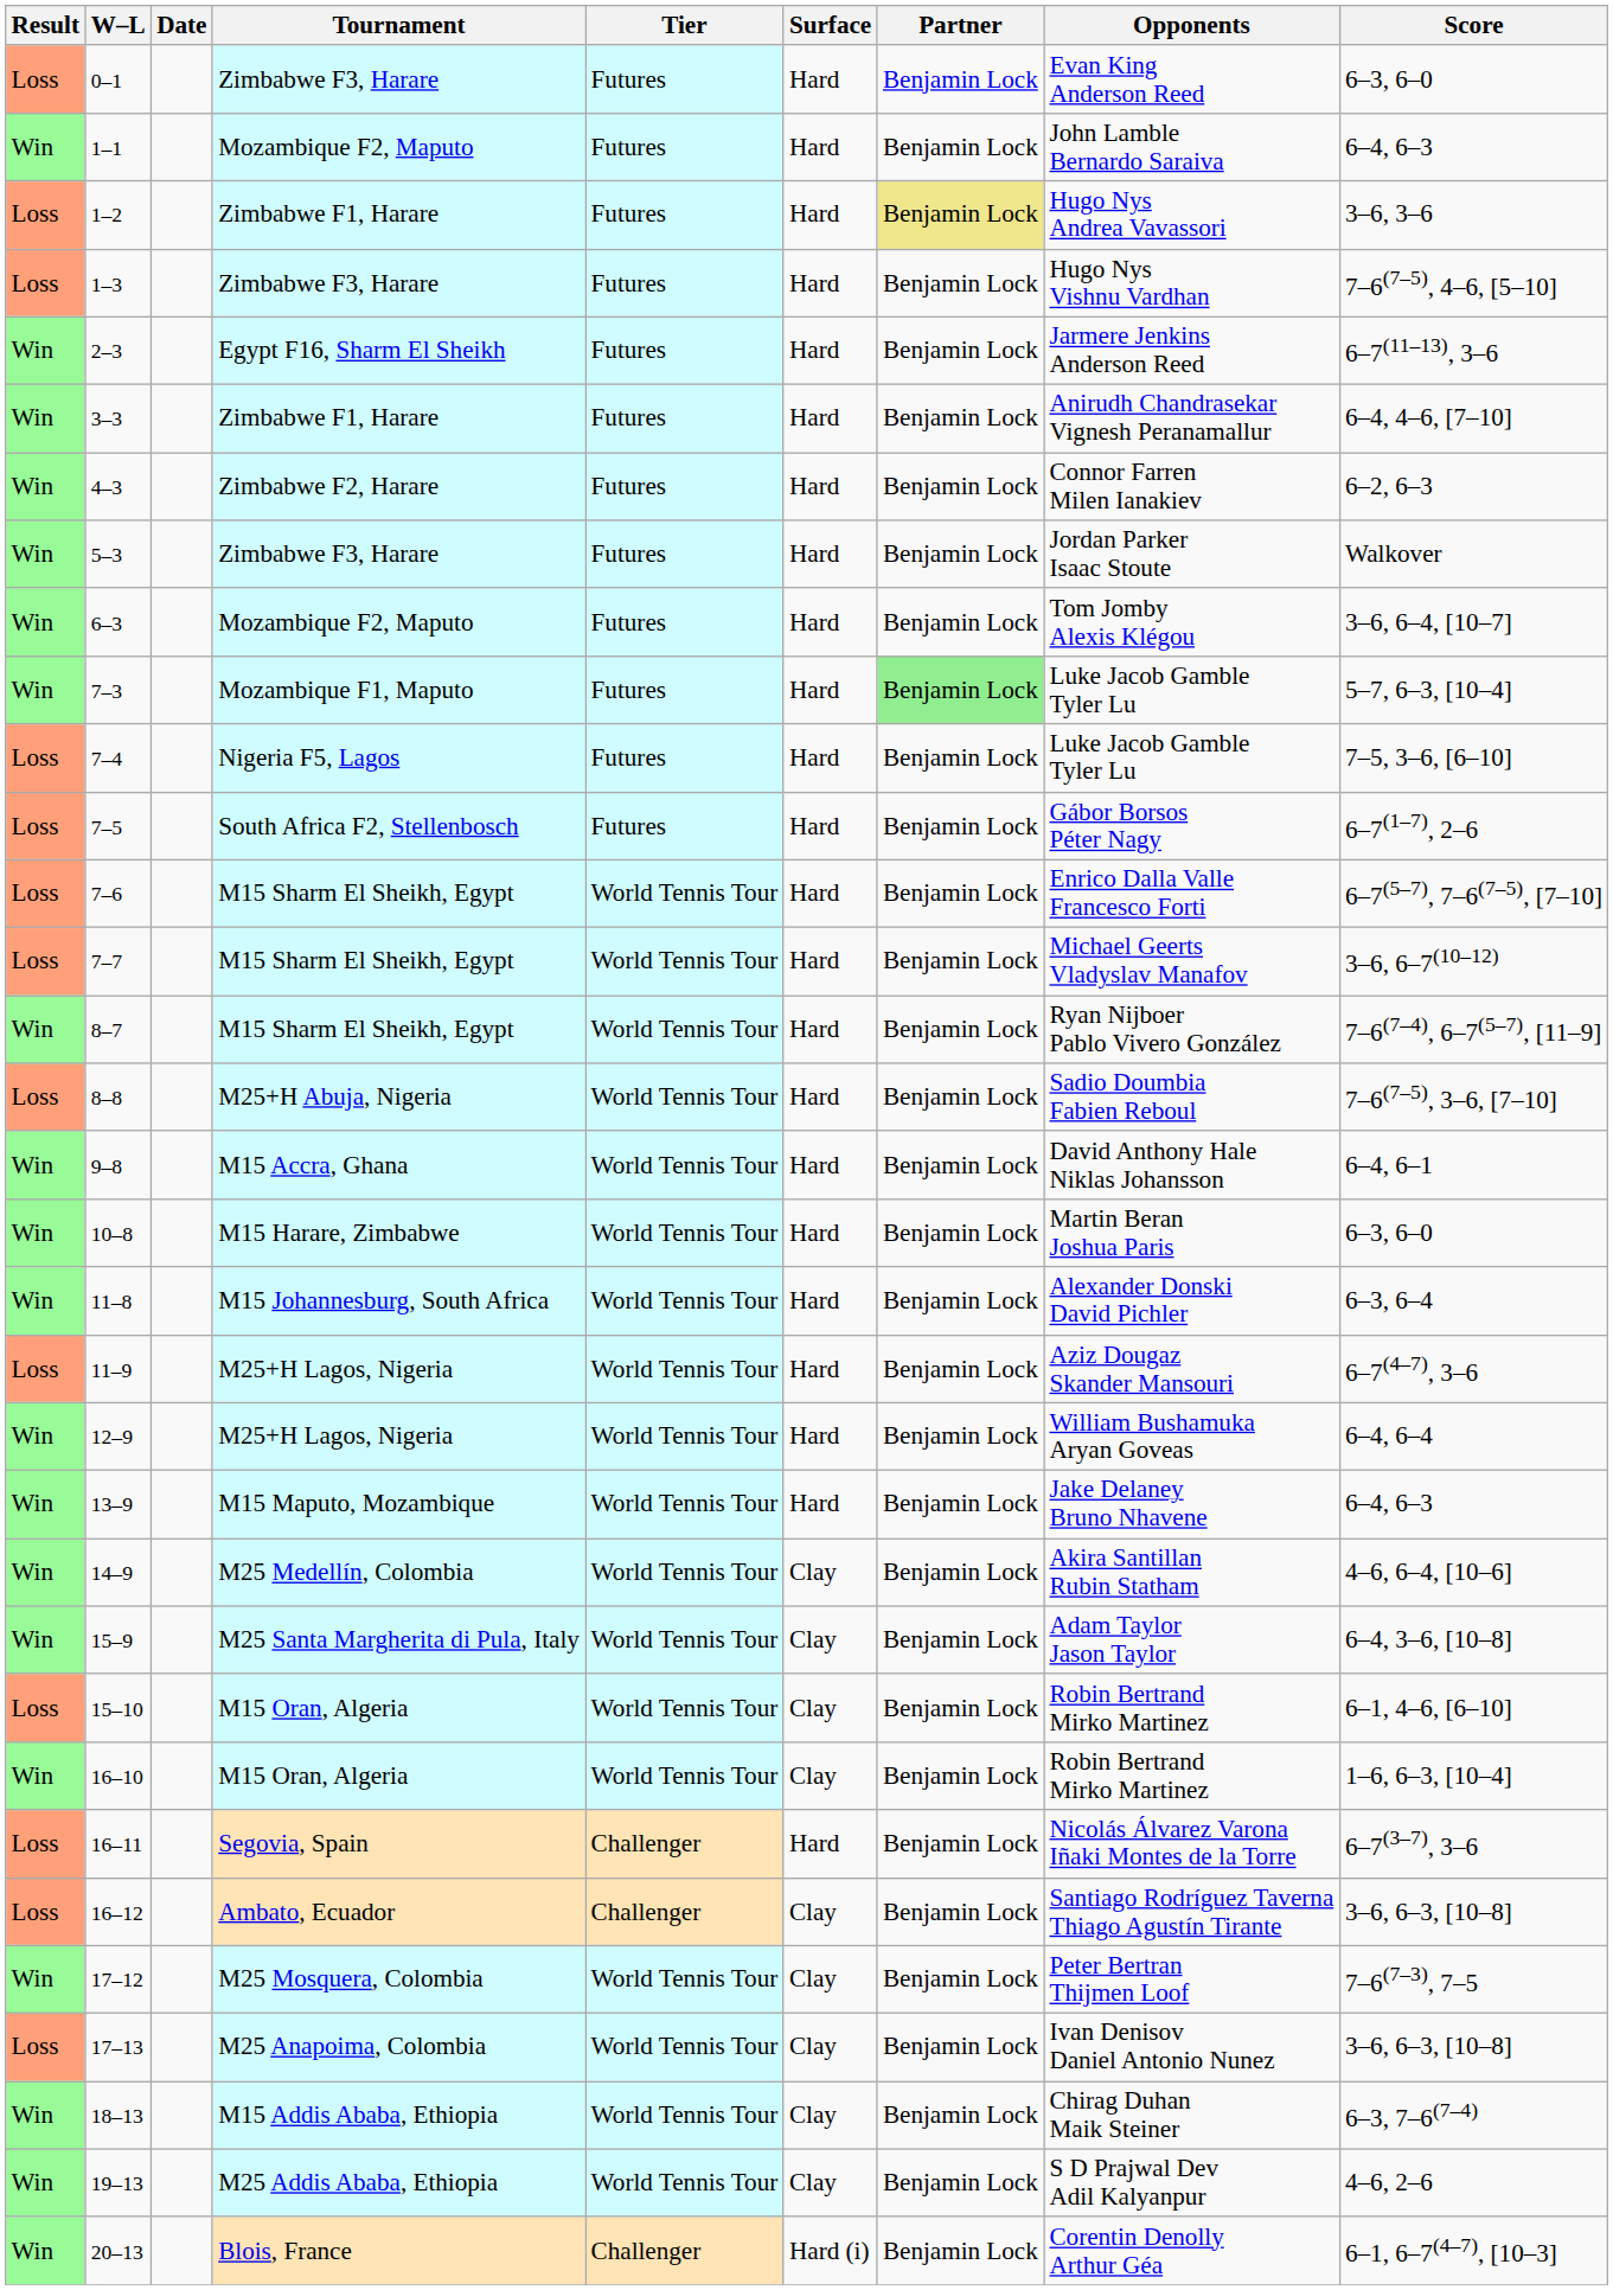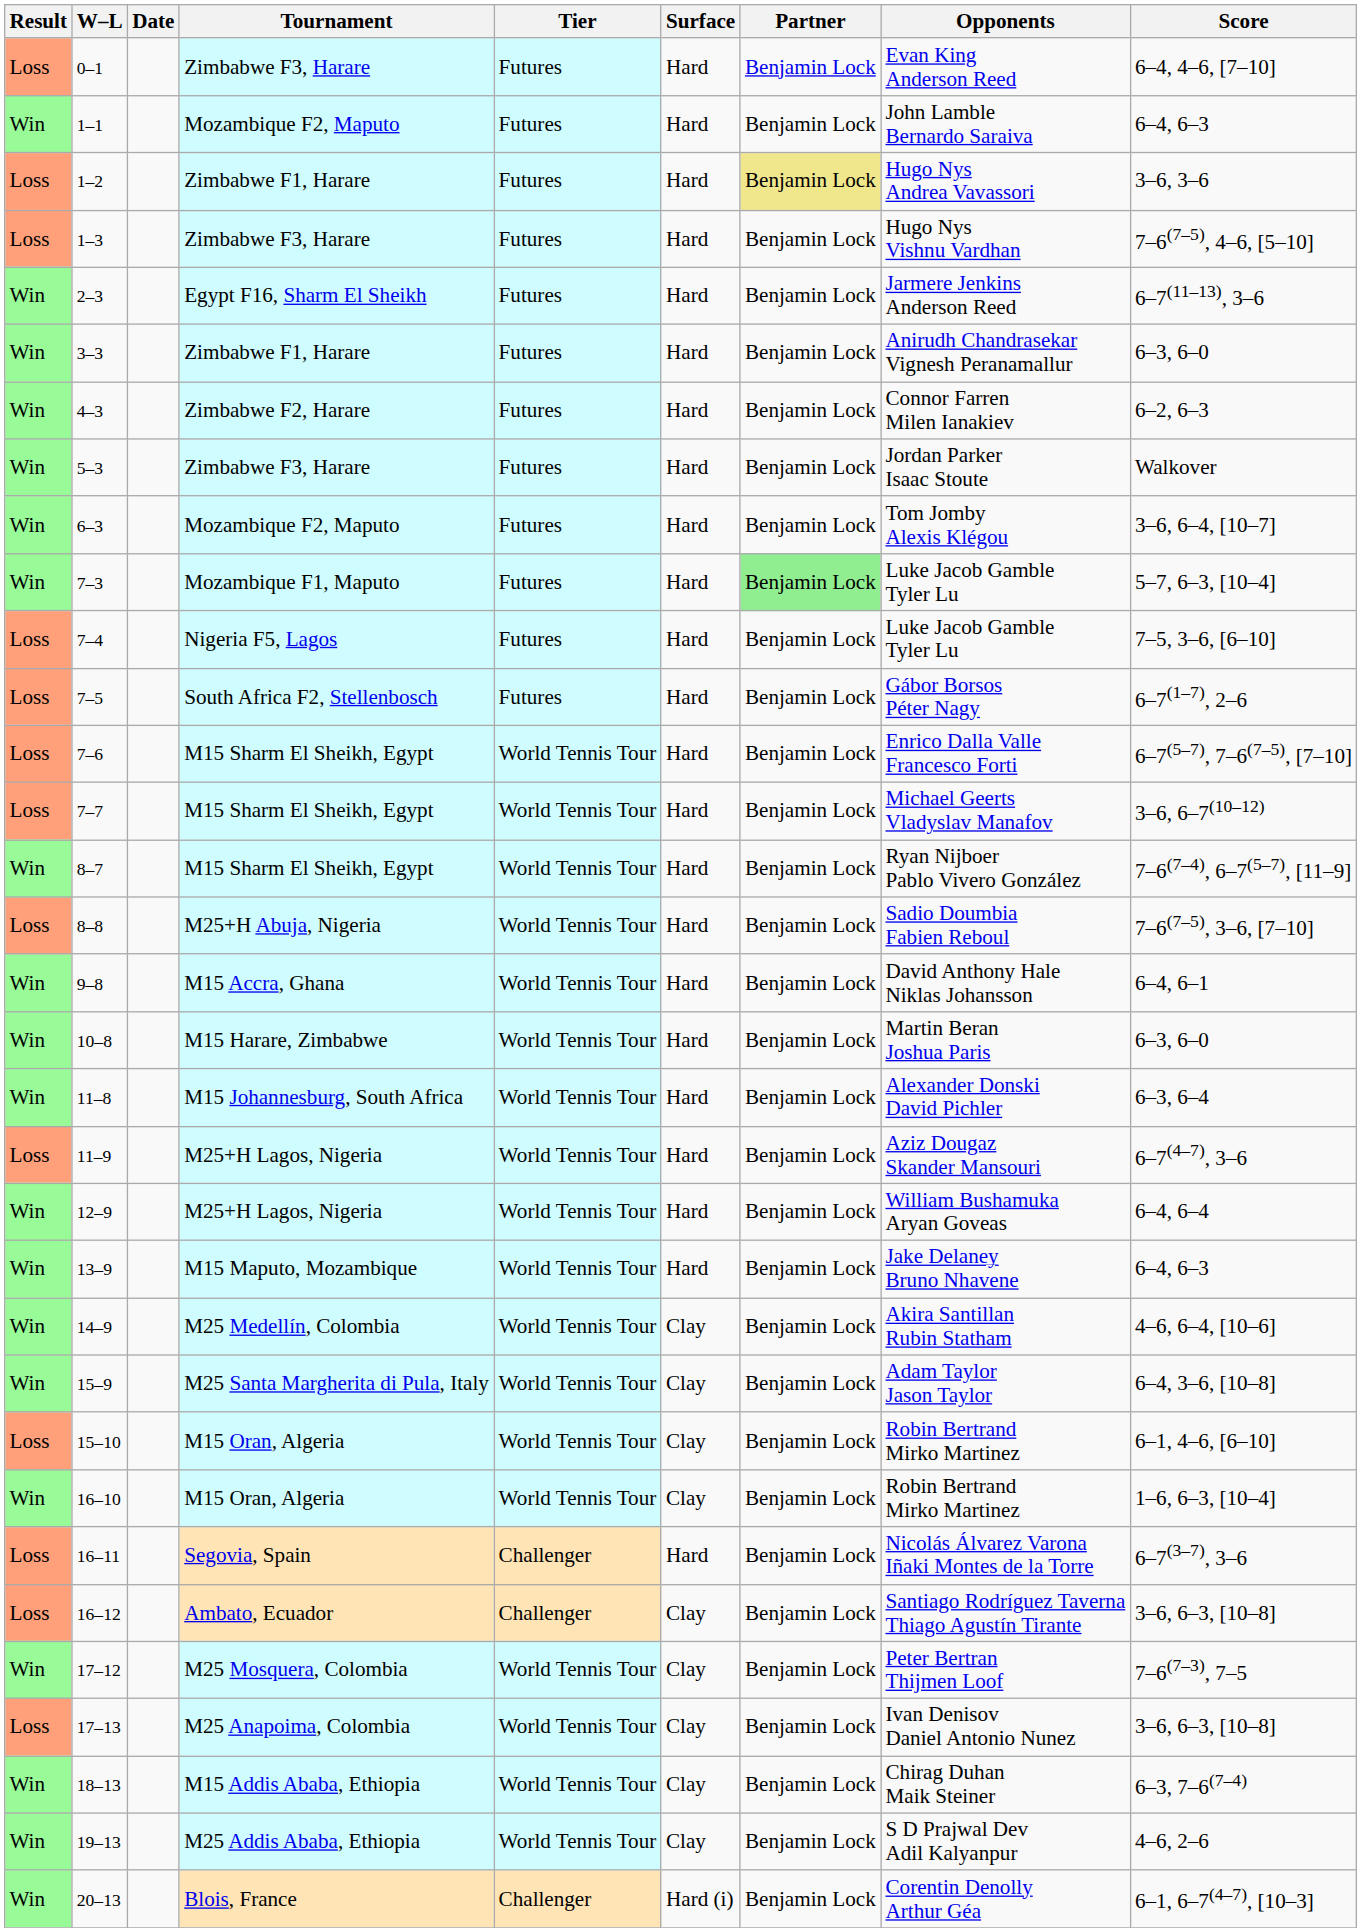0–1 | Score: 6–3, 6–0 -> 6–4, 4–6, [7–10]
3–3 | Score: 6–4, 4–6, [7–10] -> 6–3, 6–0
